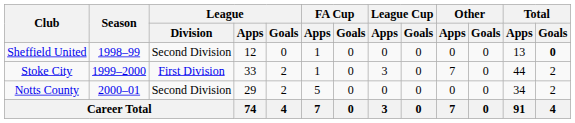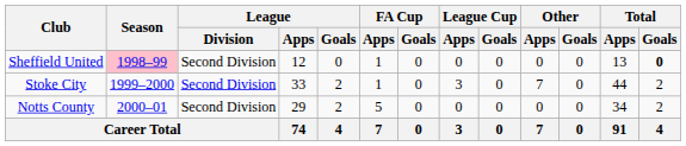Sheffield United | Season: no background -> pink background
Stoke City | League / Division: First Division -> Second Division
